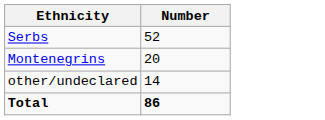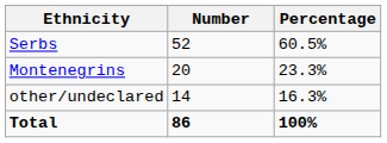+ column: Percentage | 60.5% | 23.3% | 16.3% | 100%
